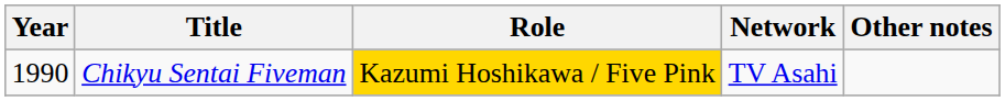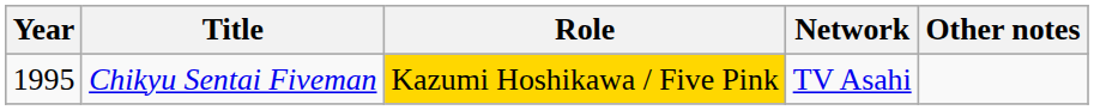Chikyu Sentai Fiveman | Year: 1990 -> 1995
